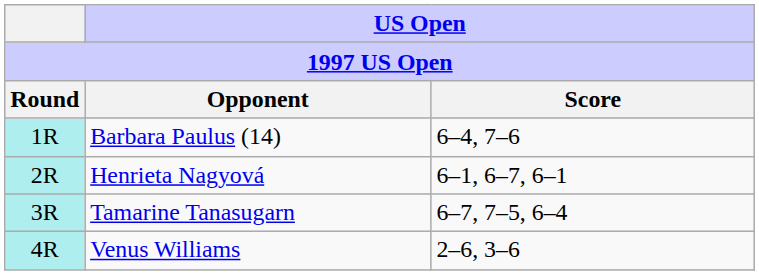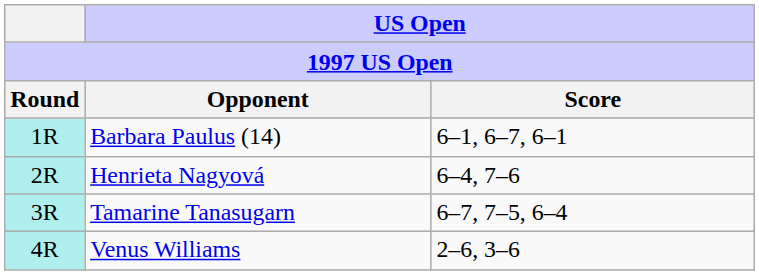Barbara Paulus (14) | US Open / Score: 6–4, 7–6 -> 6–1, 6–7, 6–1
Henrieta Nagyová | US Open / Score: 6–1, 6–7, 6–1 -> 6–4, 7–6
